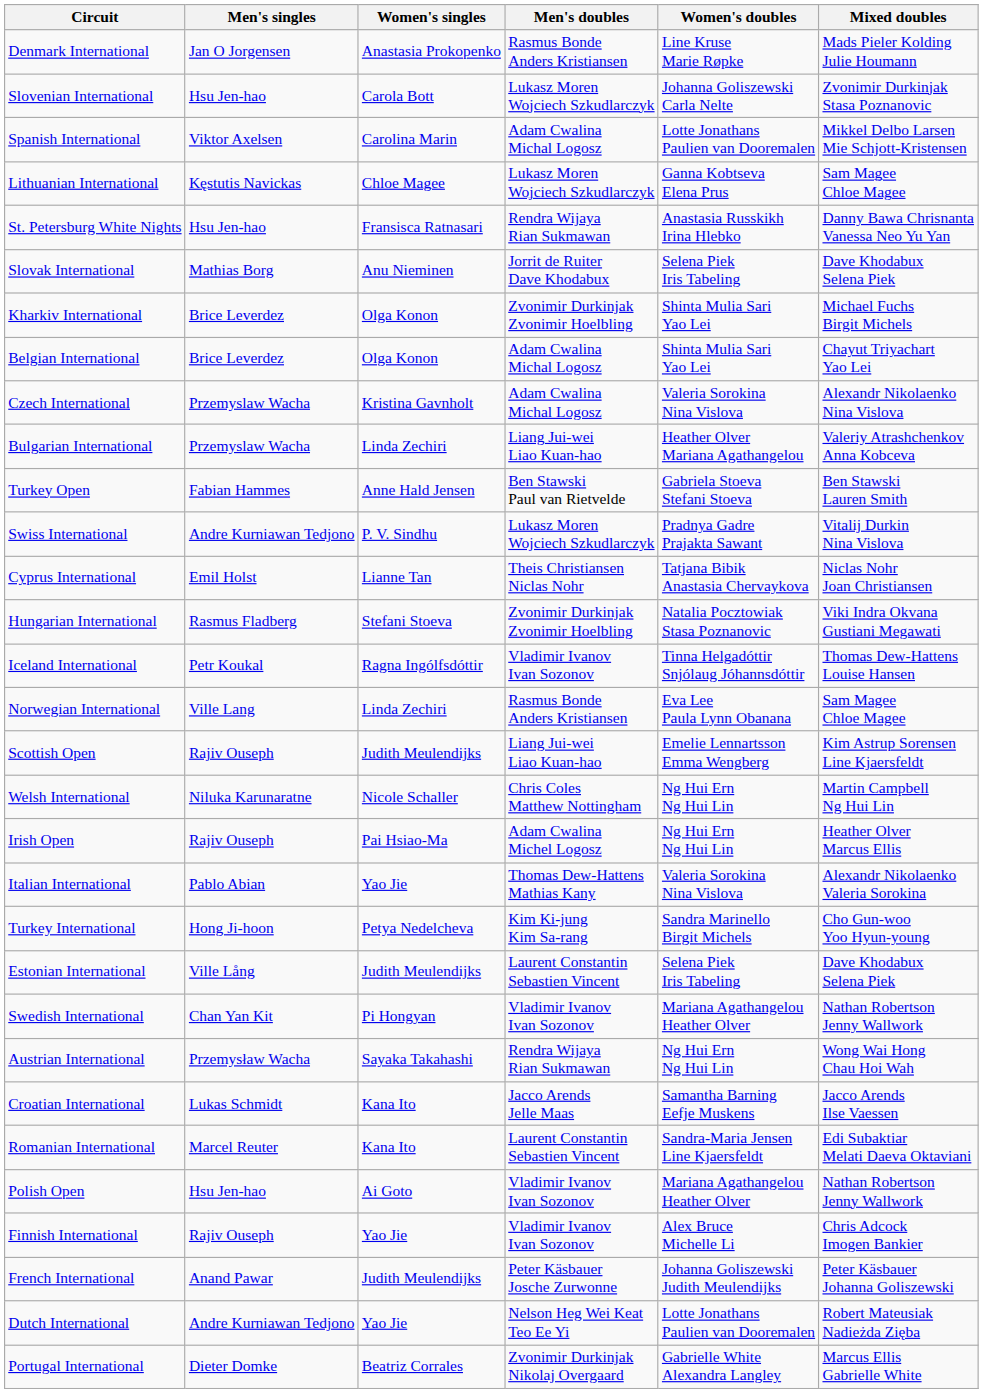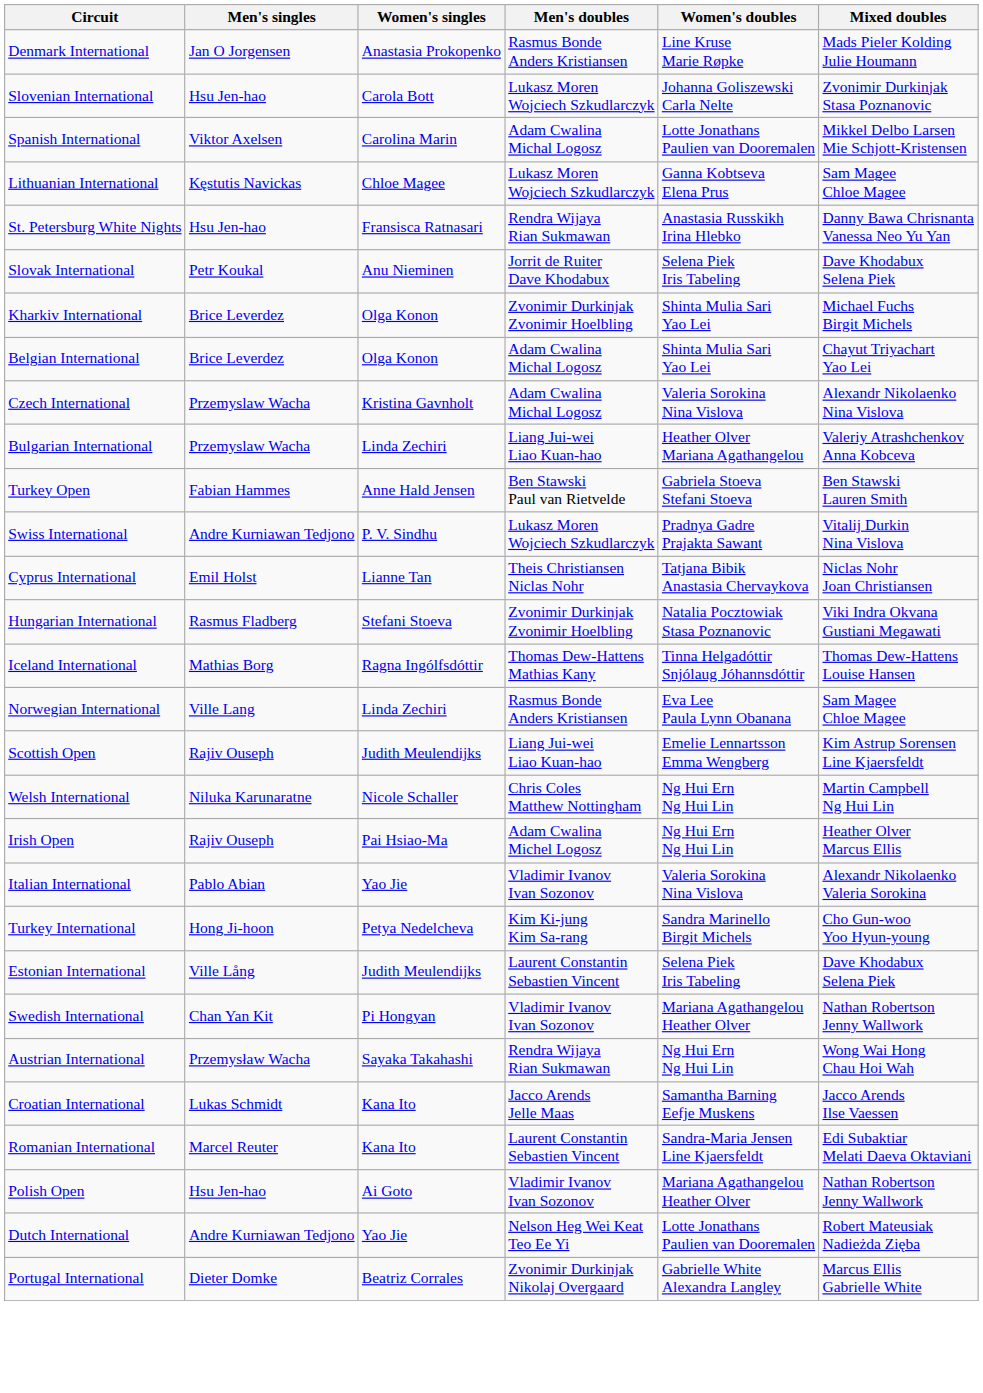Slovak International | Men's singles: Mathias Borg -> Petr Koukal
Iceland International | Men's singles: Petr Koukal -> Mathias Borg
Iceland International | Men's doubles: Vladimir Ivanov Ivan Sozonov -> Thomas Dew-Hattens Mathias Kany
Italian International | Men's doubles: Thomas Dew-Hattens Mathias Kany -> Vladimir Ivanov Ivan Sozonov
- row: Finnish International | Rajiv Ouseph | Yao Jie | Vladimir Ivanov Ivan Sozonov | Alex Bruce Michelle Li | Chris Adcock Imogen Bankier
- row: French International | Anand Pawar | Judith Meulendijks | Peter Käsbauer Josche Zurwonne | Johanna Goliszewski Judith Meulendijks | Peter Käsbauer Johanna Goliszewski
